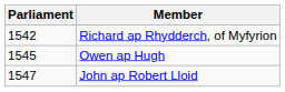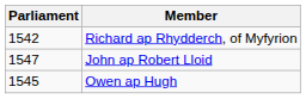rows swapped: Owen ap Hugh <-> John ap Robert Lloid
